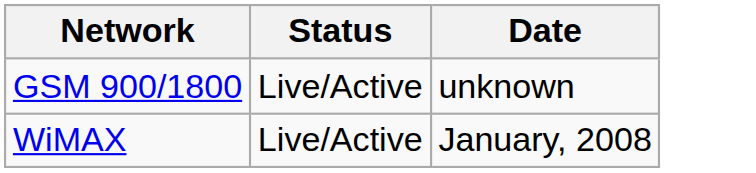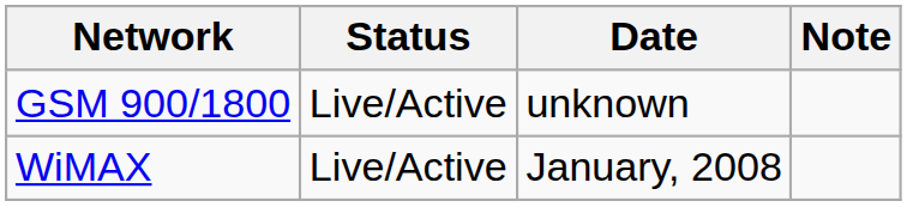+ column: Note
